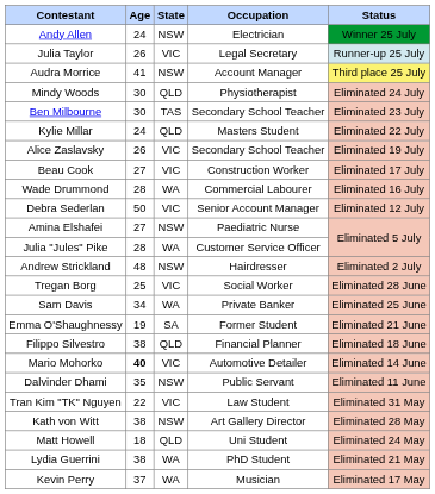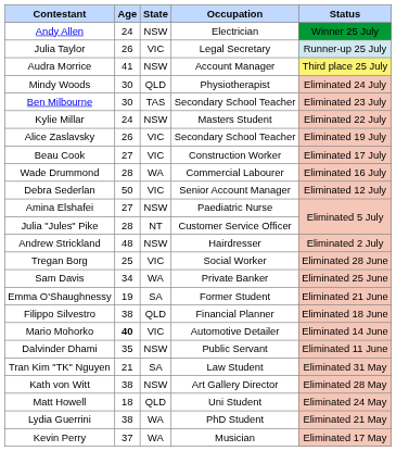Kylie Millar | State: QLD -> NSW
Julia "Jules" Pike | State: WA -> NT
Tran Kim "TK" Nguyen | Age: 22 -> 21
Tran Kim "TK" Nguyen | State: VIC -> SA
